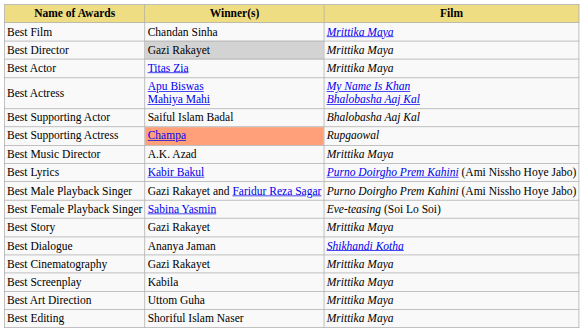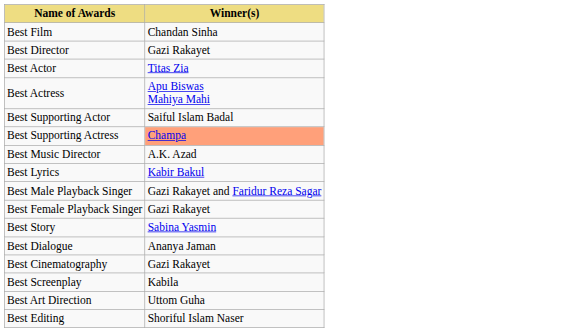- column: Film | Mrittika Maya | Mrittika Maya | Mrittika Maya | My Name Is Khan Bhalobasha Aaj Kal | Bhalobasha Aaj Kal | Rupgaowal | Mrittika Maya | Purno Doirgho Prem Kahini (Ami Nissho Hoye Jabo) | Purno Doirgho Prem Kahini (Ami Nissho Hoye Jabo) | Eve-teasing (Soi Lo Soi) | Mrittika Maya | Shikhandi Kotha | Mrittika Maya | Mrittika Maya | Mrittika Maya | Mrittika Maya
Best Director | Winner(s): lightgrey background -> no background
Best Female Playback Singer | Winner(s): Sabina Yasmin -> Gazi Rakayet
Best Story | Winner(s): Gazi Rakayet -> Sabina Yasmin
